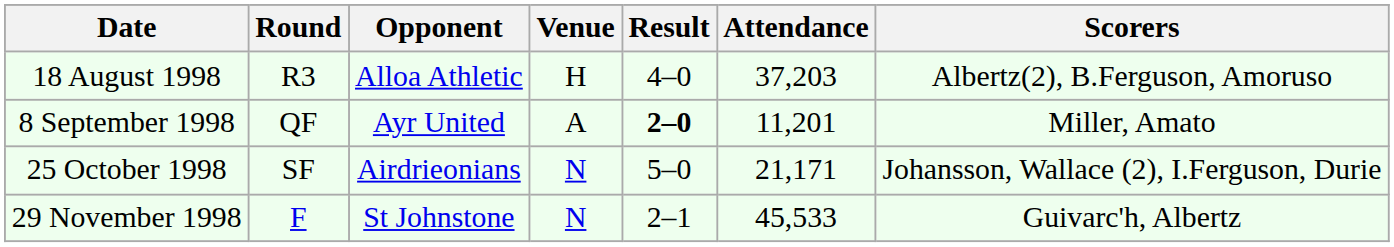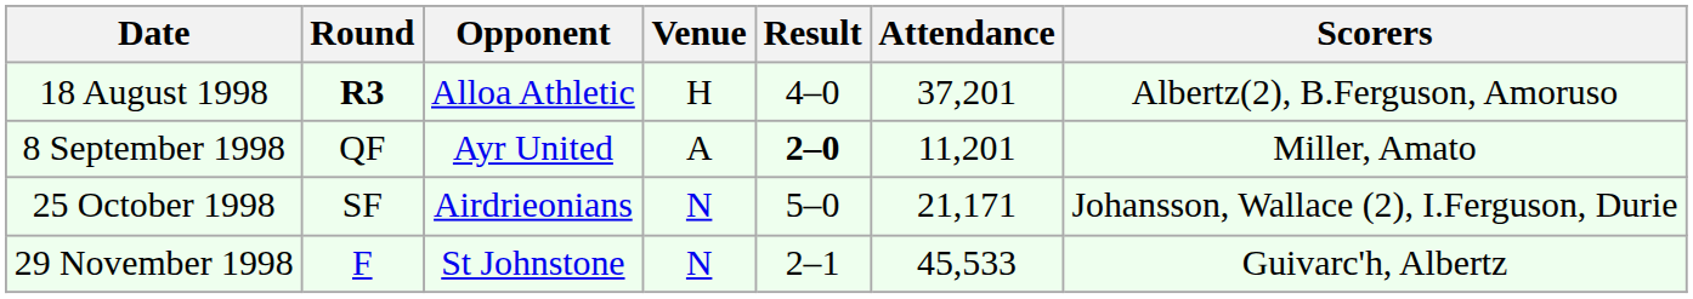18 August 1998 | Round: normal -> bold
18 August 1998 | Attendance: 37,203 -> 37,201
